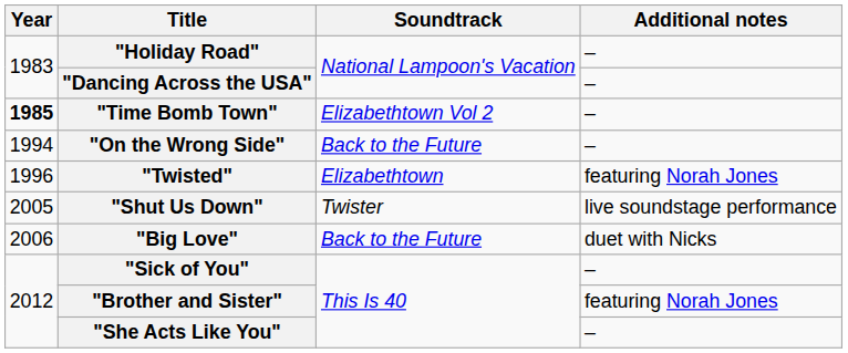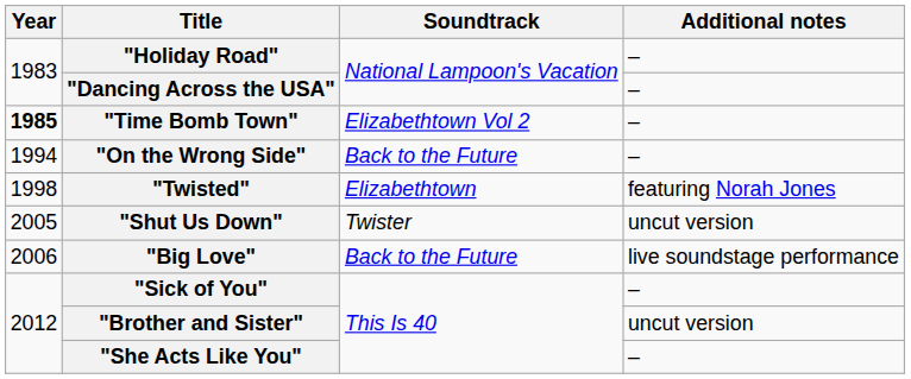"Twisted" | Year: 1996 -> 1998
"Shut Us Down" | Additional notes: live soundstage performance -> uncut version
"Big Love" | Additional notes: duet with Nicks -> live soundstage performance
"Brother and Sister" | Additional notes: featuring Norah Jones -> uncut version
